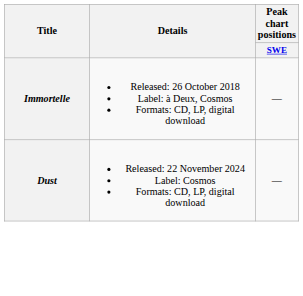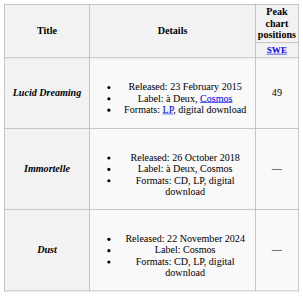+ row: Lucid Dreaming | Released: 23 February 2015 Label: à Deux, Cosmos Formats: LP, digital download | 49
